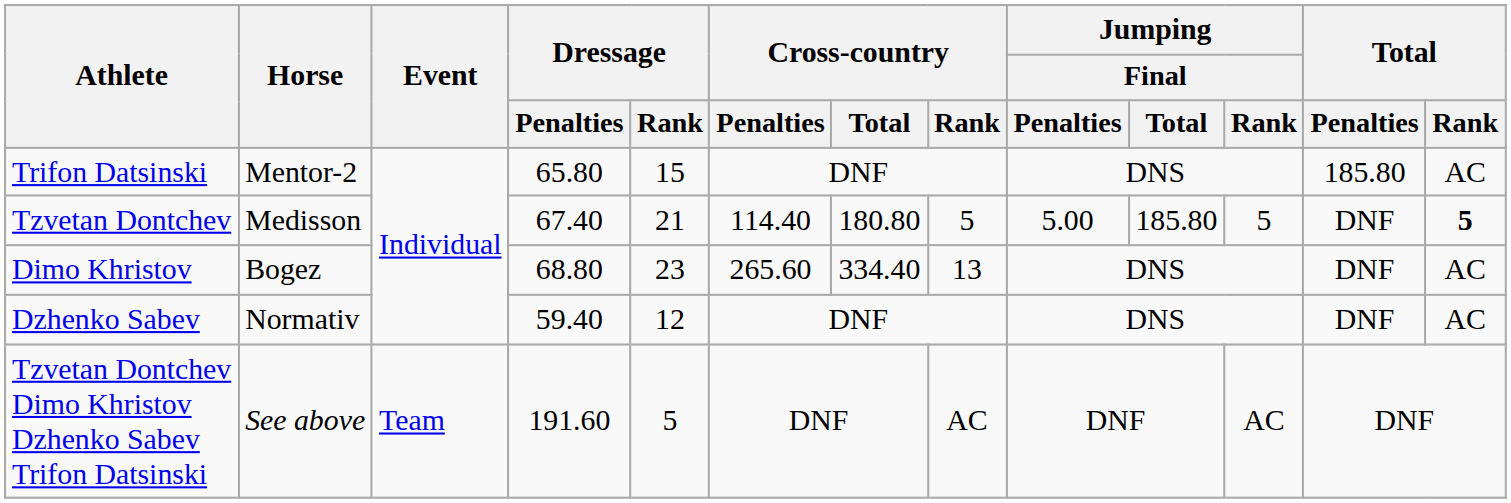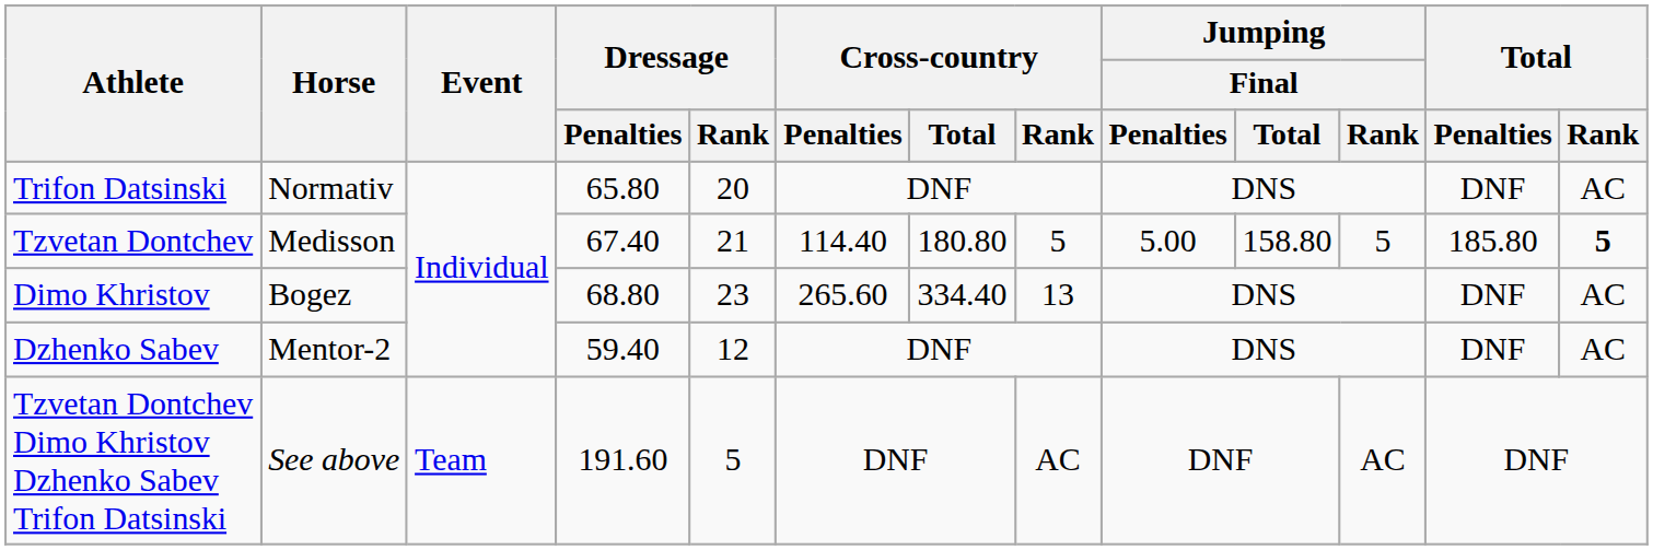Trifon Datsinski | Horse: Mentor-2 -> Normativ
Trifon Datsinski | Dressage / Rank: 15 -> 20
Trifon Datsinski | Total / Penalties: 185.80 -> DNF
Tzvetan Dontchev | Jumping / Final / Total: 185.80 -> 158.80
Tzvetan Dontchev | Total / Penalties: DNF -> 185.80
Dzhenko Sabev | Horse: Normativ -> Mentor-2
